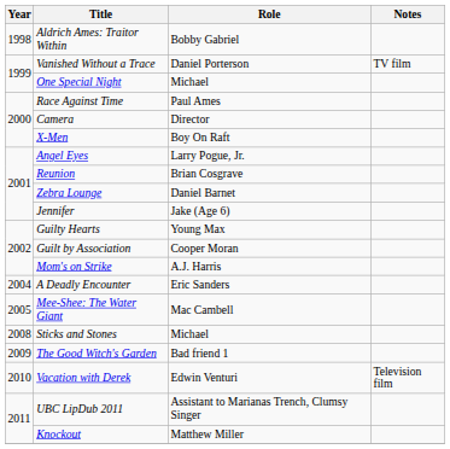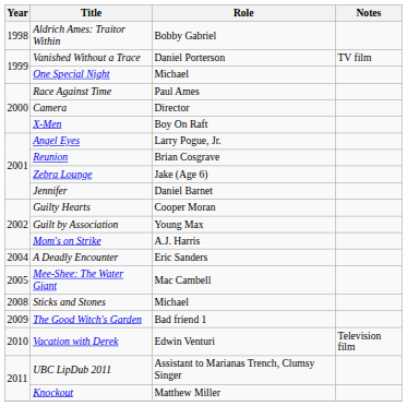Zebra Lounge | Role: Daniel Barnet -> Jake (Age 6)
Jennifer | Role: Jake (Age 6) -> Daniel Barnet
Guilty Hearts | Role: Young Max -> Cooper Moran
Guilt by Association | Role: Cooper Moran -> Young Max
